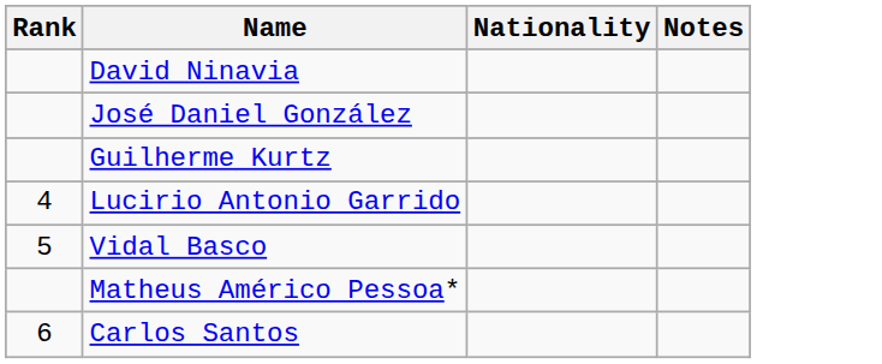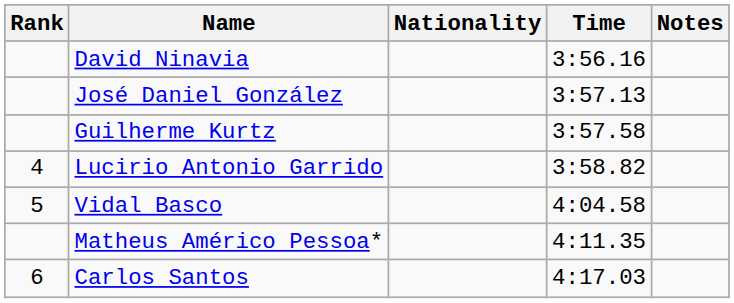+ column: Time | 3:56.16 | 3:57.13 | 3:57.58 | 3:58.82 | 4:04.58 | 4:11.35 | 4:17.03
